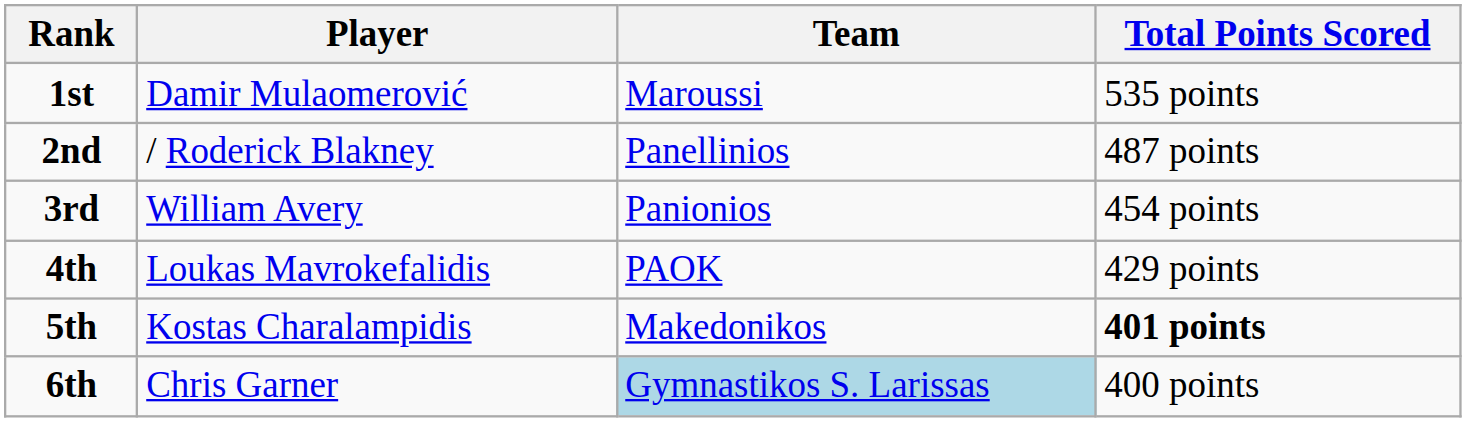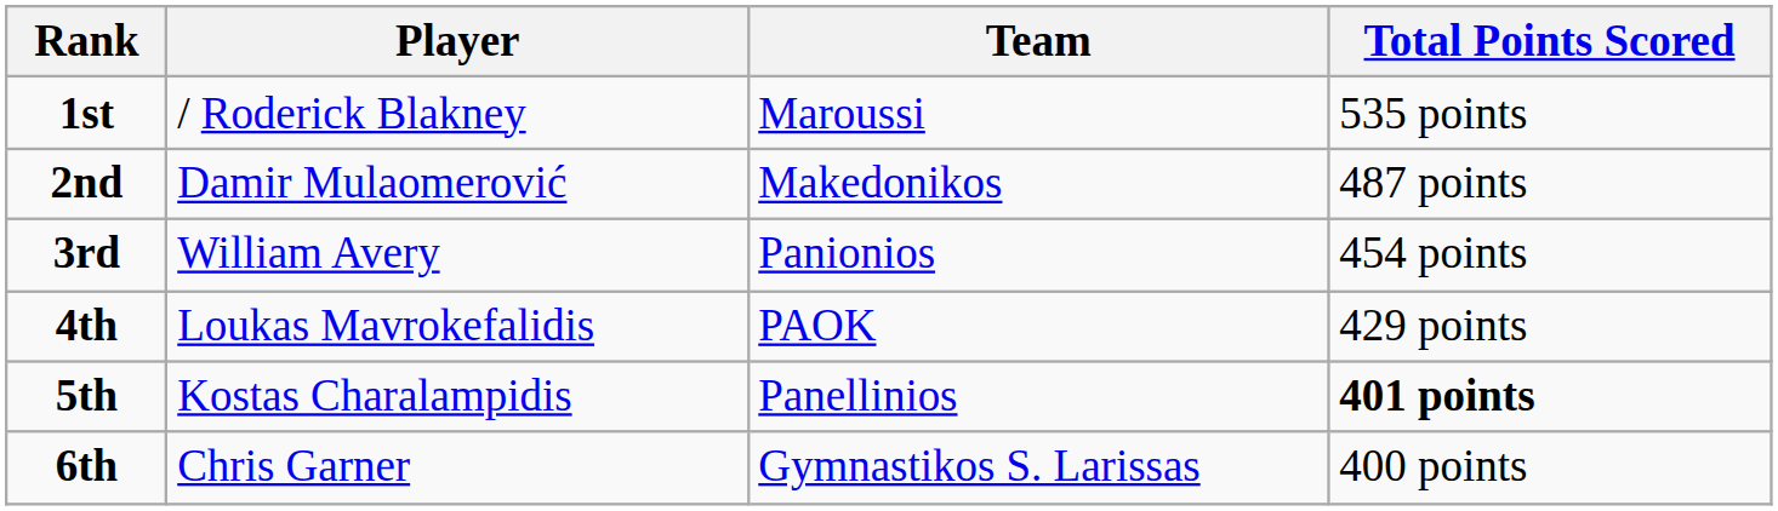1st | Player: Damir Mulaomerović -> / Roderick Blakney
2nd | Player: / Roderick Blakney -> Damir Mulaomerović
2nd | Team: Panellinios -> Makedonikos
5th | Team: Makedonikos -> Panellinios
6th | Team: lightblue background -> no background
